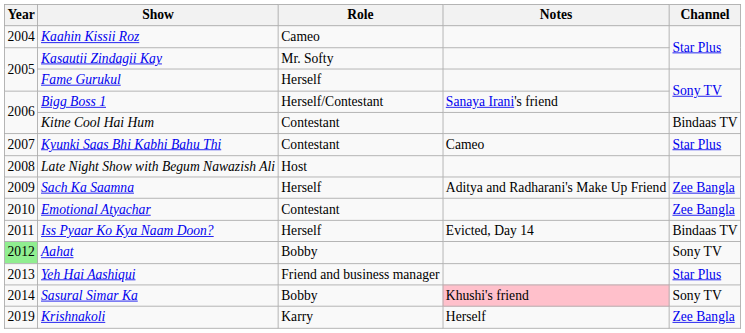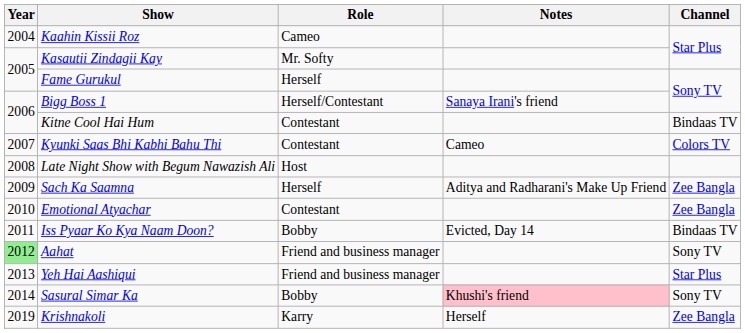Kyunki Saas Bhi Kabhi Bahu Thi | Channel: Star Plus -> Colors TV
Iss Pyaar Ko Kya Naam Doon? | Role: Herself -> Bobby
Aahat | Role: Bobby -> Friend and business manager
